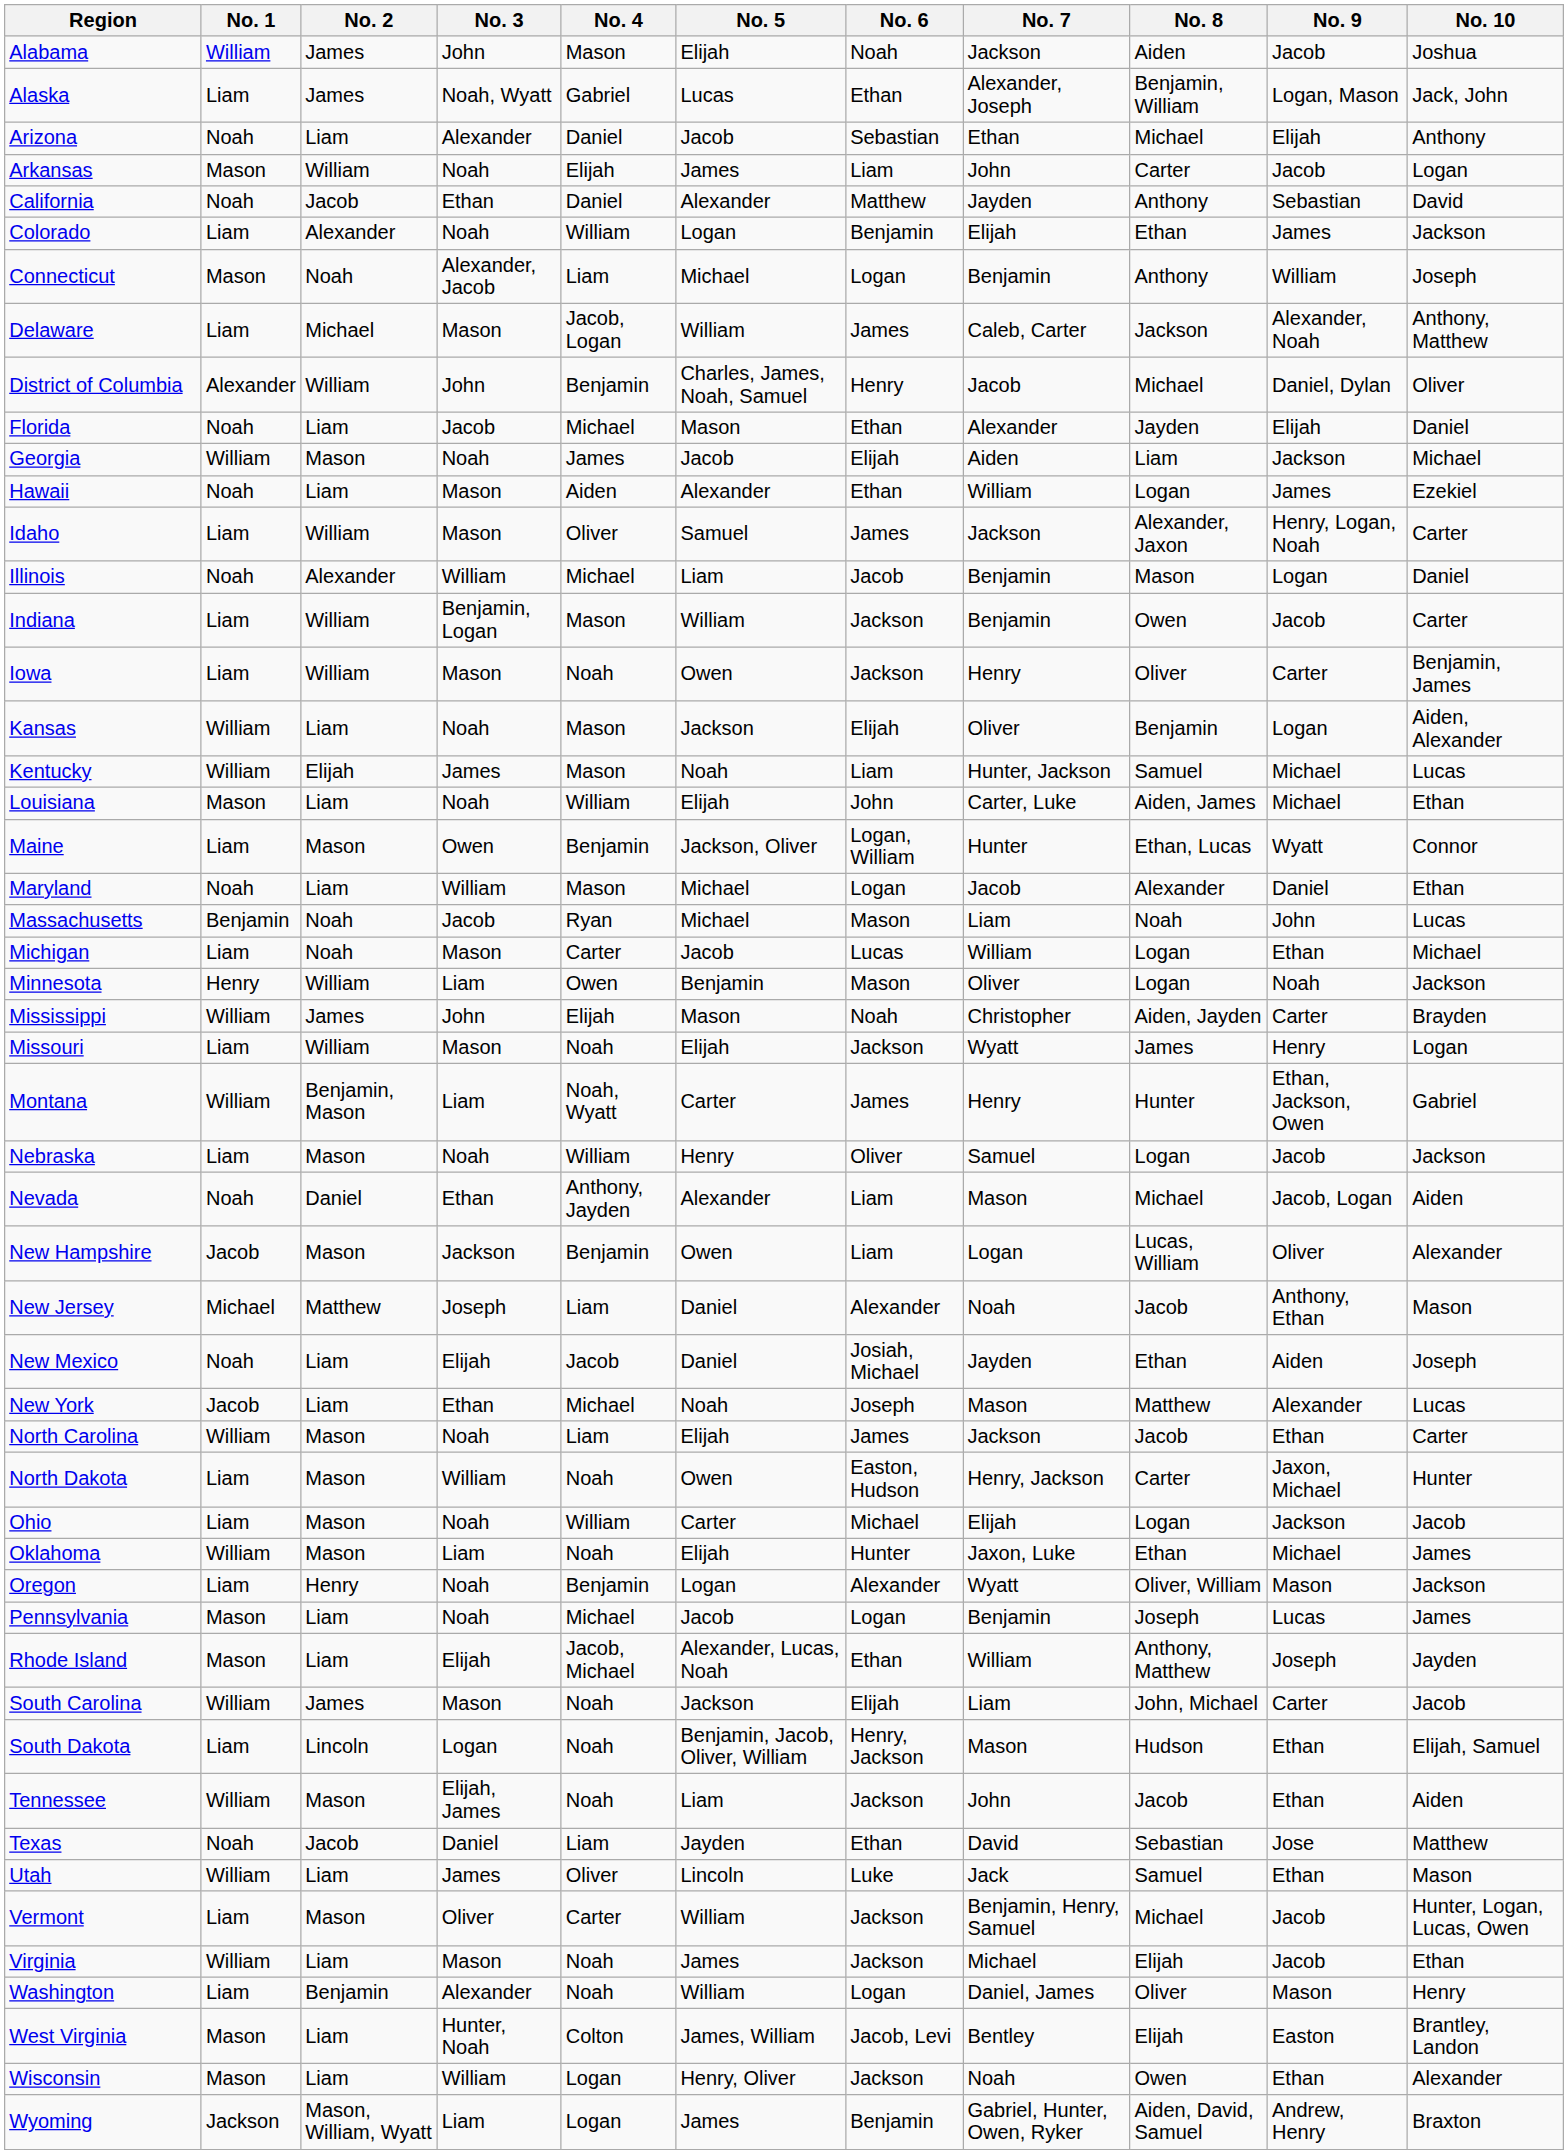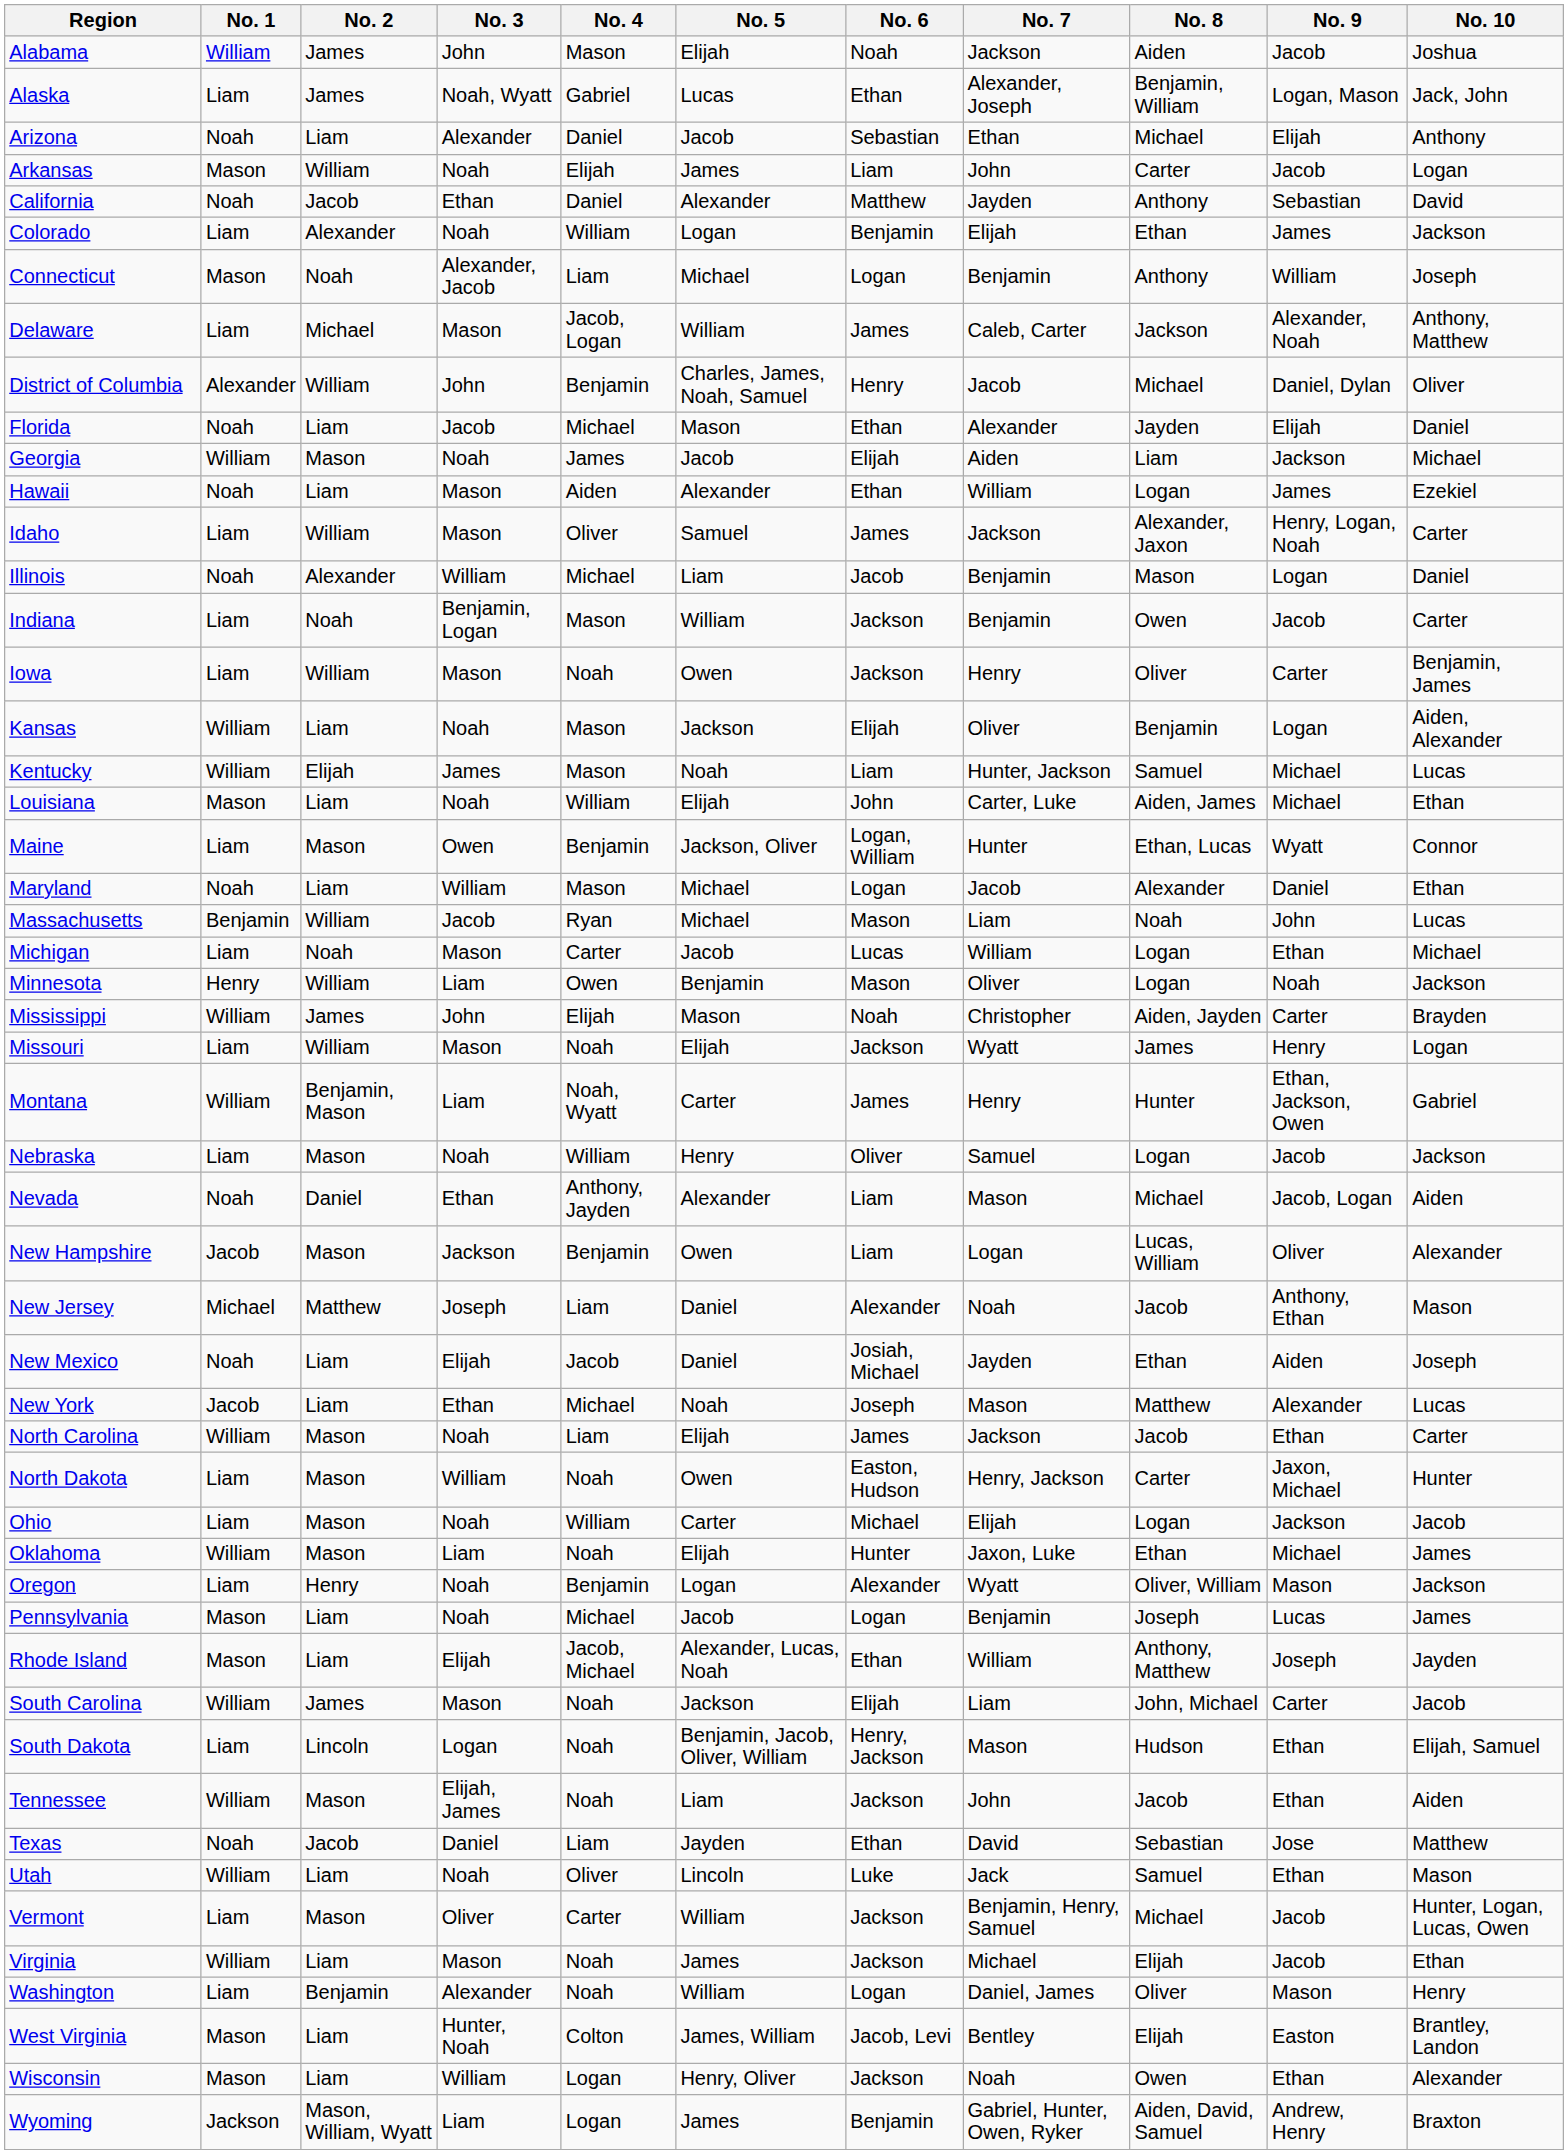Indiana | No. 2: William -> Noah
Massachusetts | No. 2: Noah -> William
Utah | No. 3: James -> Noah
